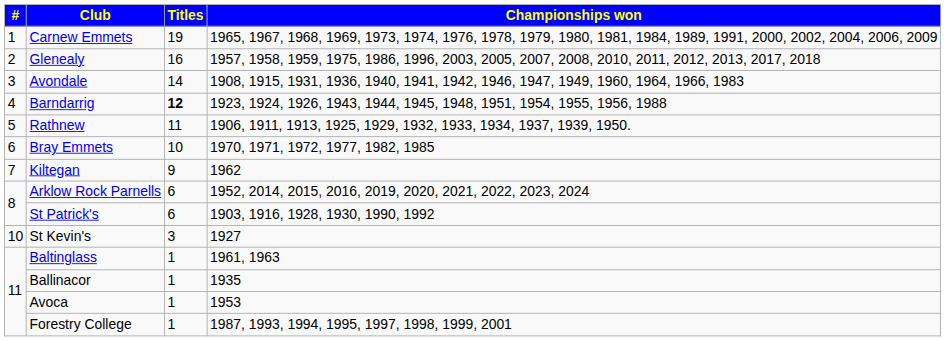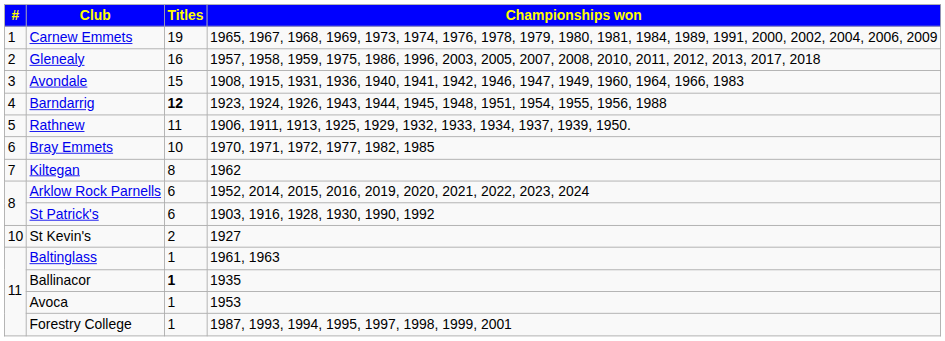Avondale | Titles: 14 -> 15
Kiltegan | Titles: 9 -> 8
St Kevin's | Titles: 3 -> 2
Ballinacor | Titles: normal -> bold
